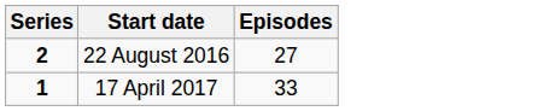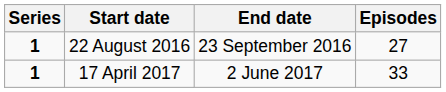+ column: End date | 23 September 2016 | 2 June 2017
22 August 2016 | Series: 2 -> 1
